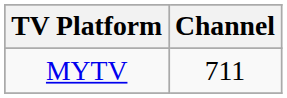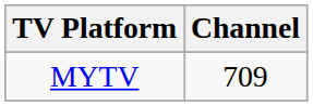MYTV | Channel: 711 -> 709
